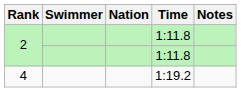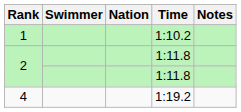+ row: 1 | 1:10.2
